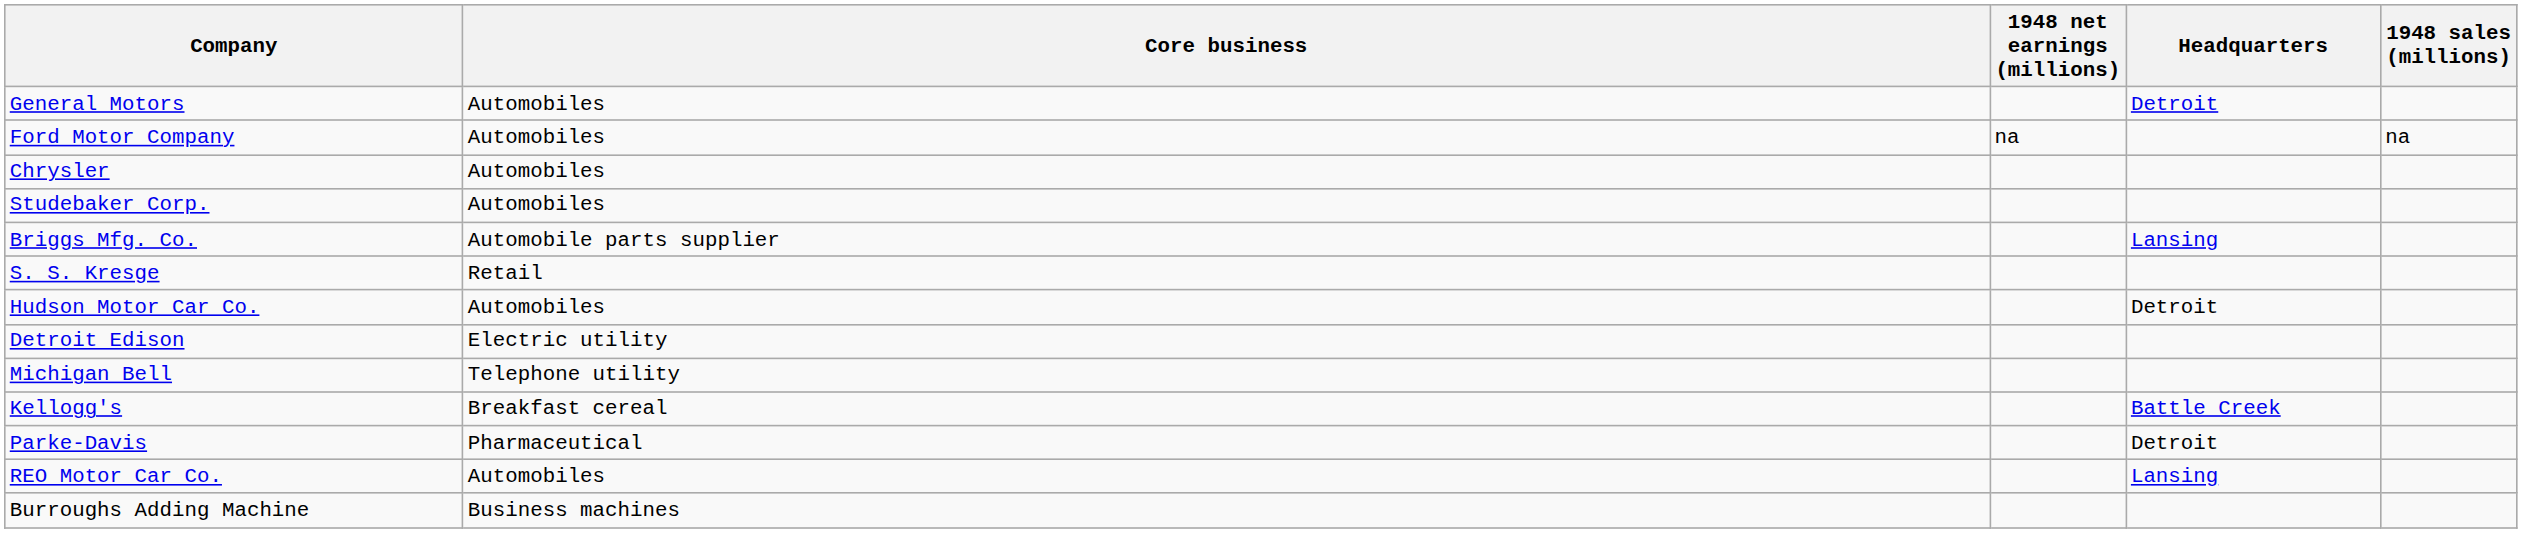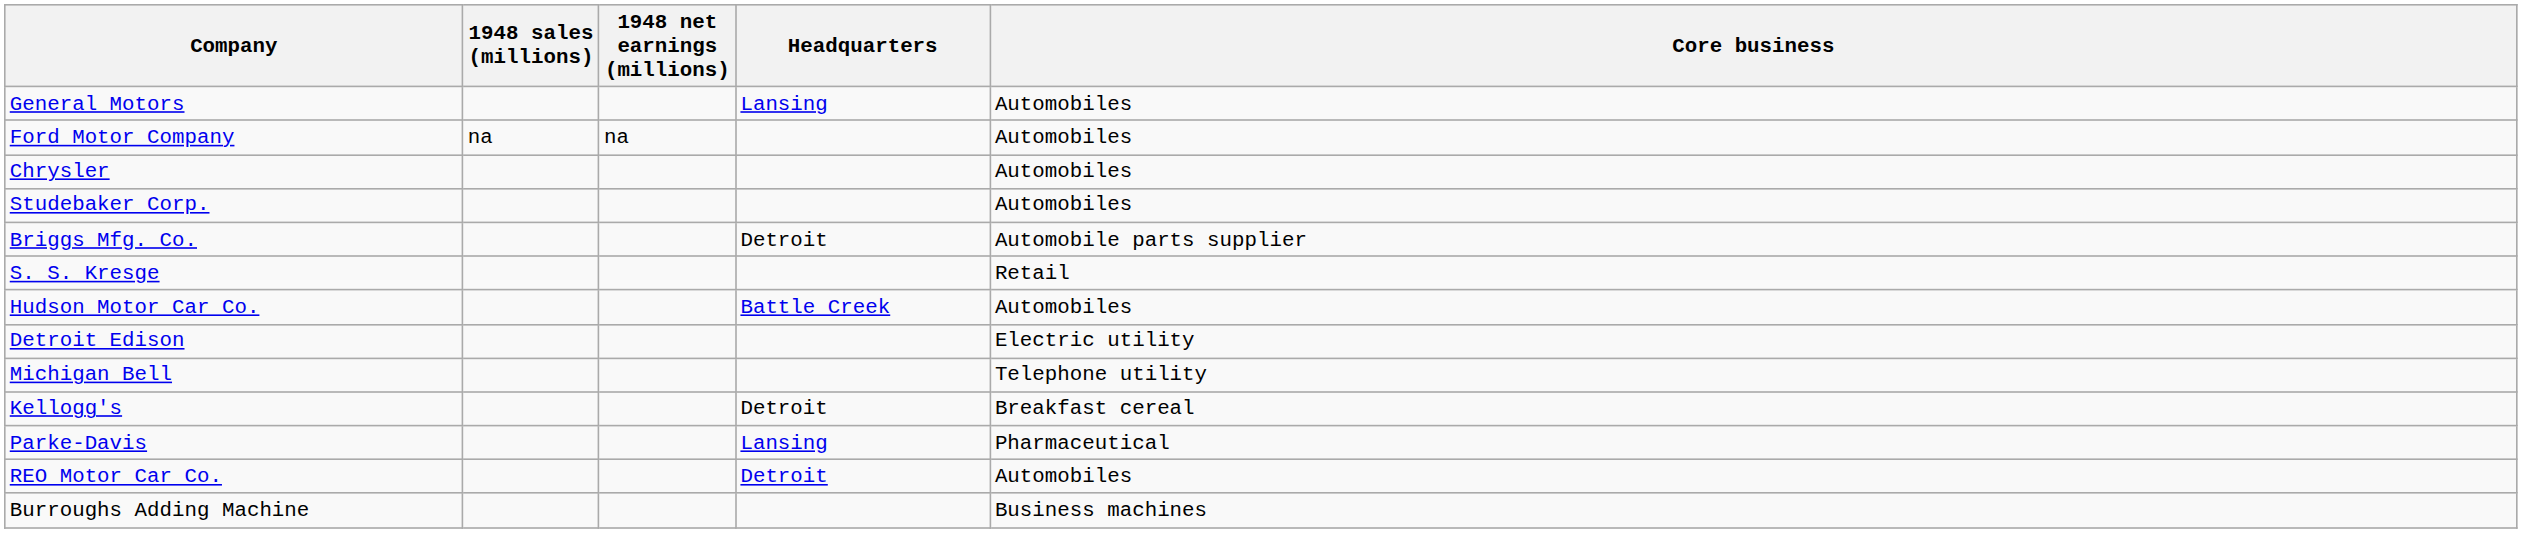columns swapped: 1948 sales (millions) <-> Core business
General Motors | Headquarters: Detroit -> Lansing
Briggs Mfg. Co. | Headquarters: Lansing -> Detroit
Hudson Motor Car Co. | Headquarters: Detroit -> Battle Creek
Kellogg's | Headquarters: Battle Creek -> Detroit
Parke-Davis | Headquarters: Detroit -> Lansing
REO Motor Car Co. | Headquarters: Lansing -> Detroit
